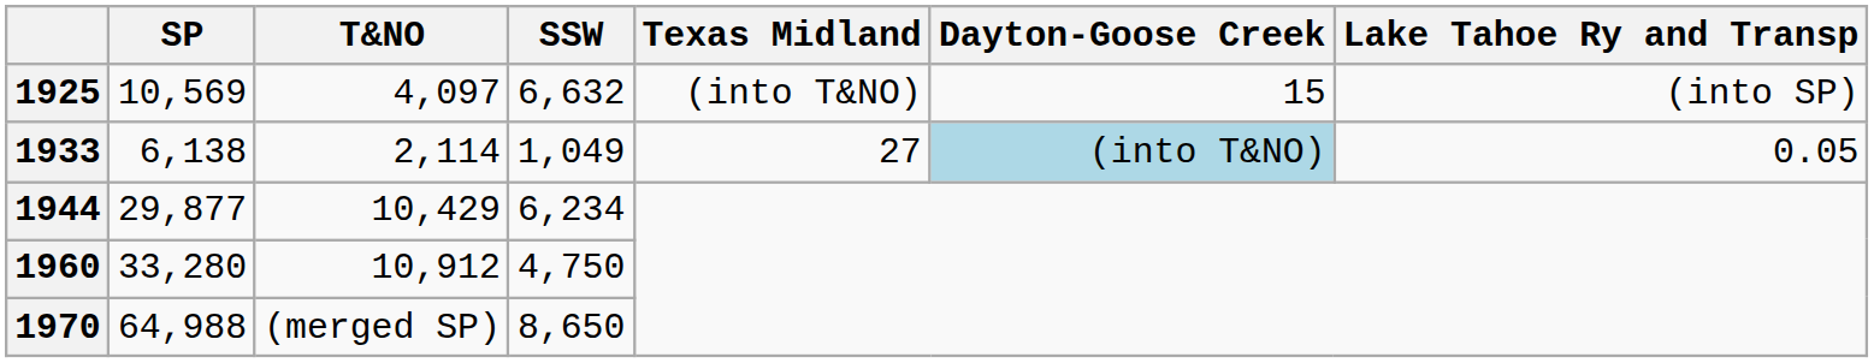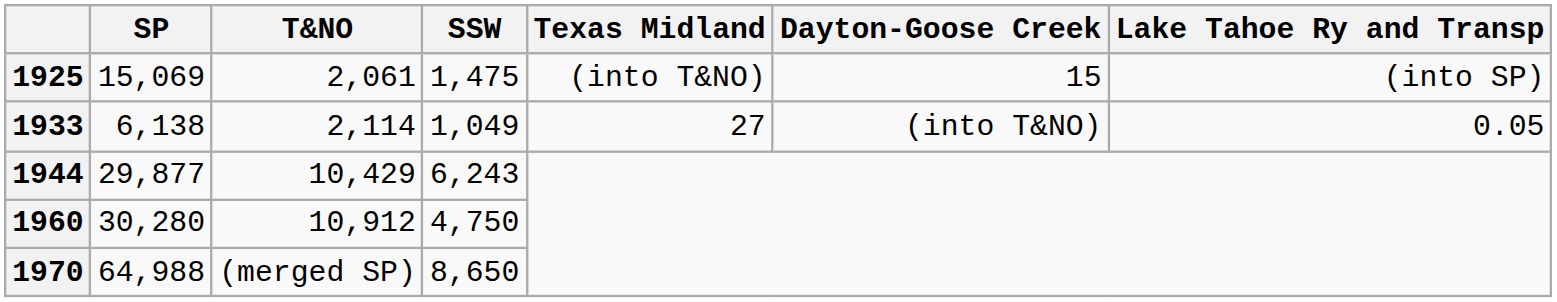1925 | SP: 10,569 -> 15,069
1925 | T&NO: 4,097 -> 2,061
1925 | SSW: 6,632 -> 1,475
1933 | Dayton-Goose Creek: lightblue background -> no background
1944 | SSW: 6,234 -> 6,243
1960 | SP: 33,280 -> 30,280
